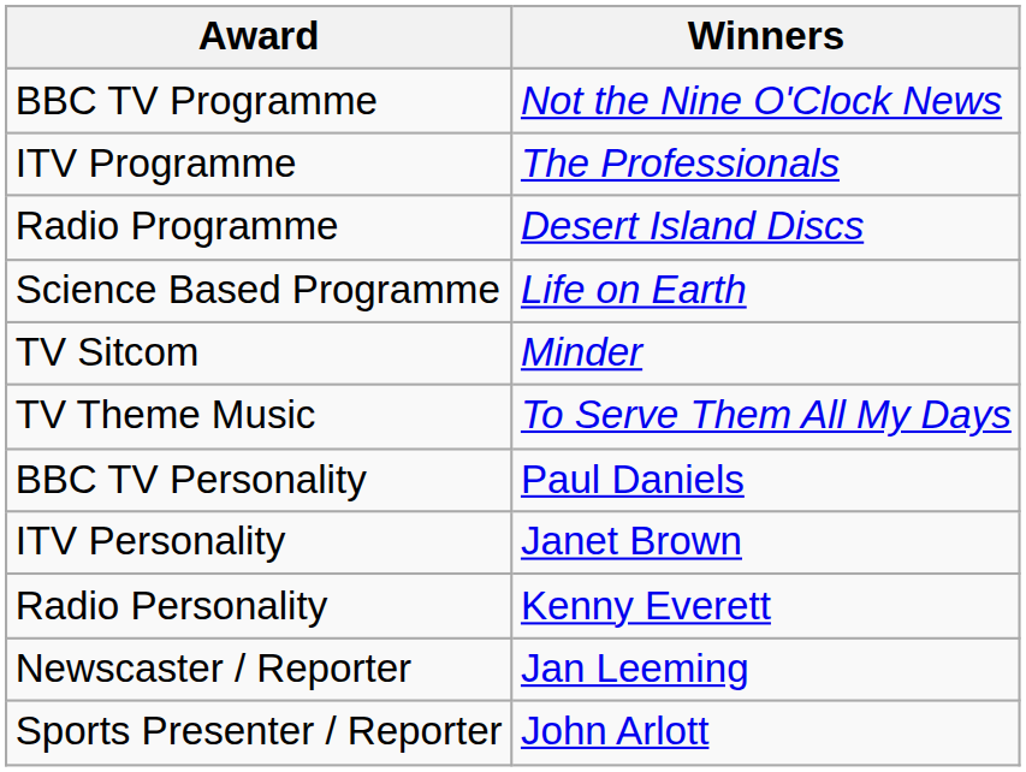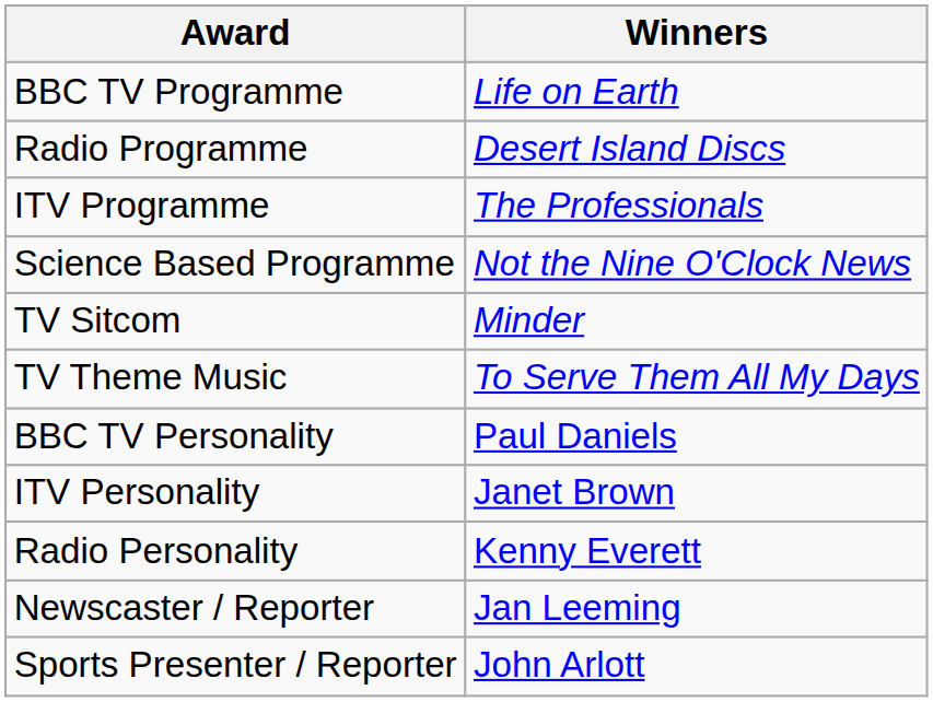BBC TV Programme | Winners: Not the Nine O'Clock News -> Life on Earth
rows swapped: ITV Programme <-> Radio Programme
Science Based Programme | Winners: Life on Earth -> Not the Nine O'Clock News
